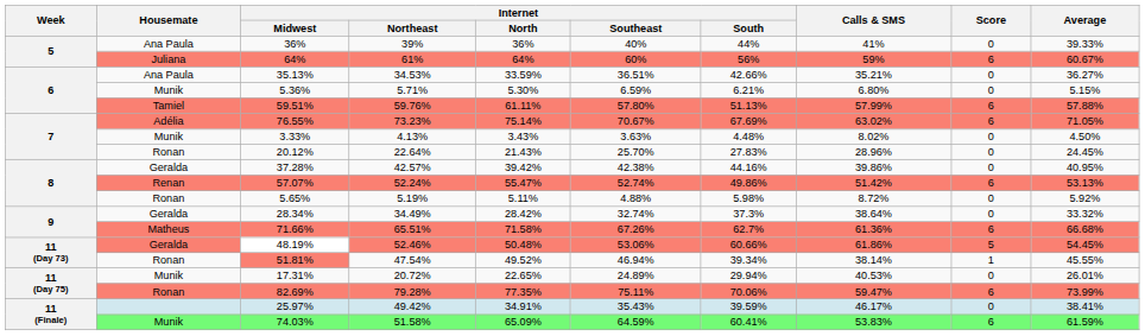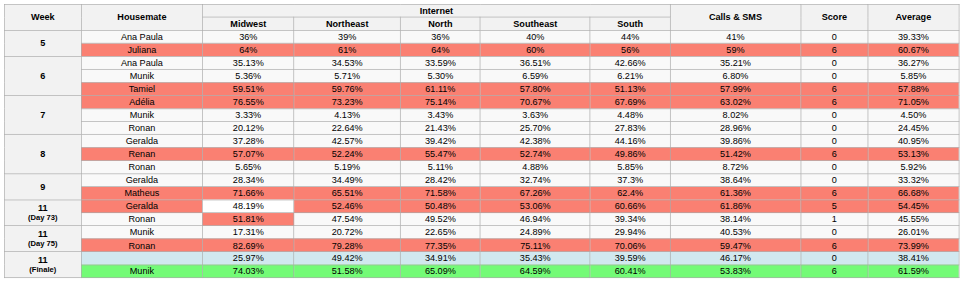5.36% | Average: 5.15% -> 5.85%
5.65% | Internet / South: 5.98% -> 5.85%
71.66% | Internet / South: 62.7% -> 62.4%
